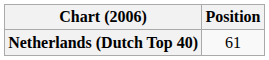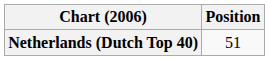Netherlands (Dutch Top 40) | Position: 61 -> 51
